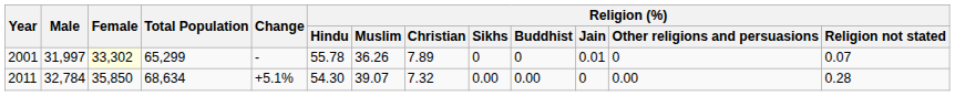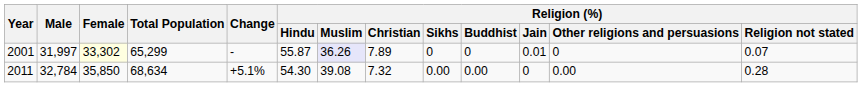2001 | Religion (%) / Hindu: 55.78 -> 55.87
2001 | Religion (%) / Muslim: no background -> lavender background
2011 | Religion (%) / Muslim: 39.07 -> 39.08
